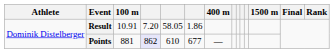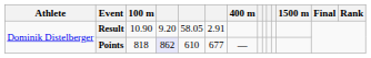Result | 100 m: 10.91 -> 10.90
Result | column 4: 7.20 -> 9.20
Result | column 6: 1.86 -> 2.91
Points | 100 m: 881 -> 818
